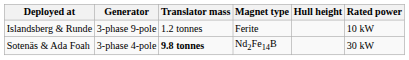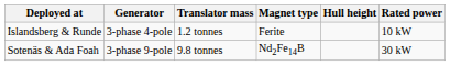Islandsberg & Runde | Generator: 3-phase 9-pole -> 3-phase 4-pole
Sotenäs & Ada Foah | Generator: 3-phase 4-pole -> 3-phase 9-pole
Sotenäs & Ada Foah | Translator mass: bold -> normal
